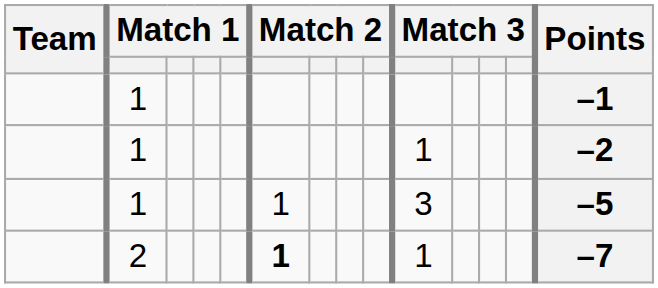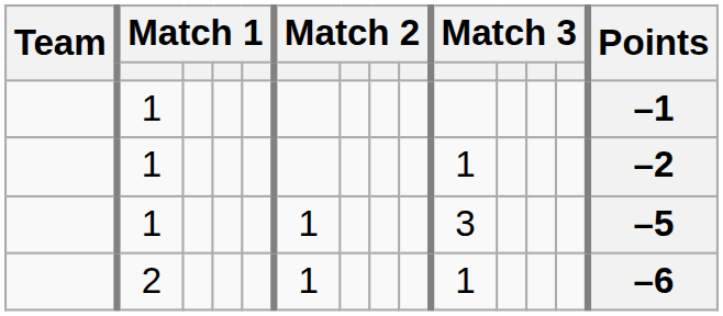2 | column 6: bold -> normal
2 | Points: –7 -> –6
